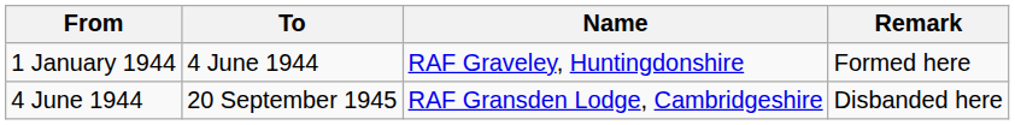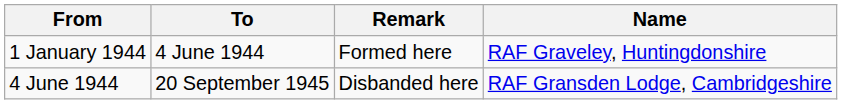columns swapped: Name <-> Remark
